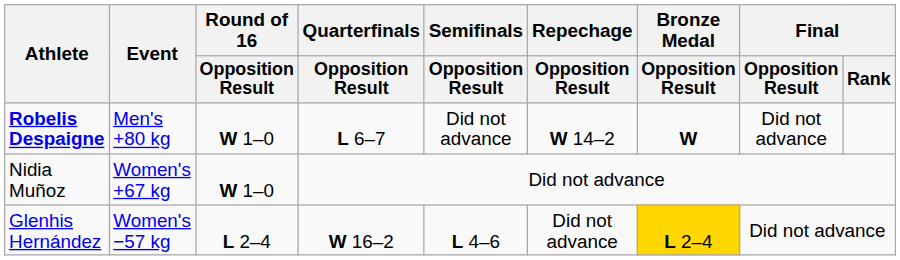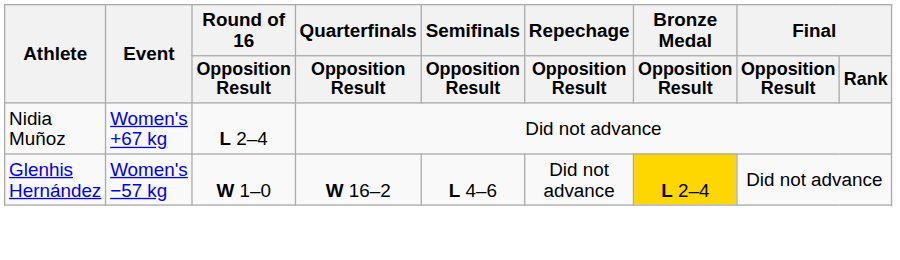- row: Robelis Despaigne | Men's +80 kg | W 1–0 | L 6–7 | Did not advance | W 14–2 | W | Did not advance
Nidia Muñoz | Round of 16 / Opposition Result: W 1–0 -> L 2–4
Glenhis Hernández | Round of 16 / Opposition Result: L 2–4 -> W 1–0
